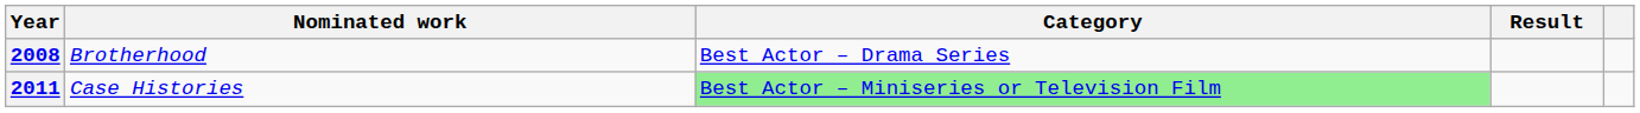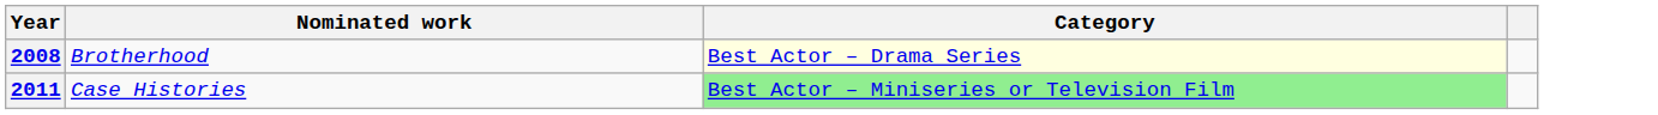- column: Result
2008 | Category: no background -> lightyellow background
